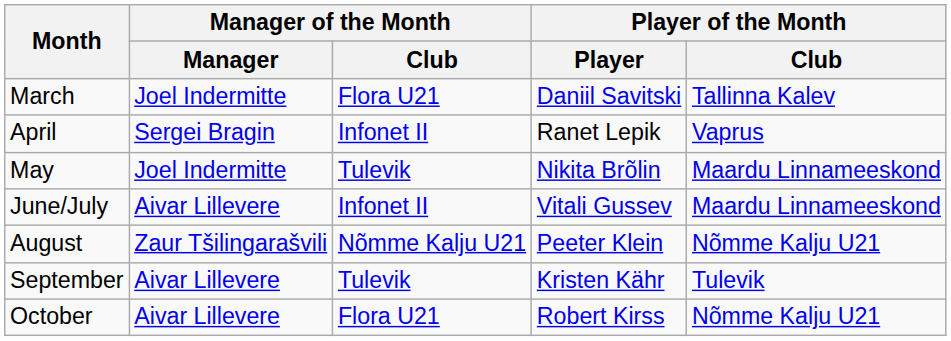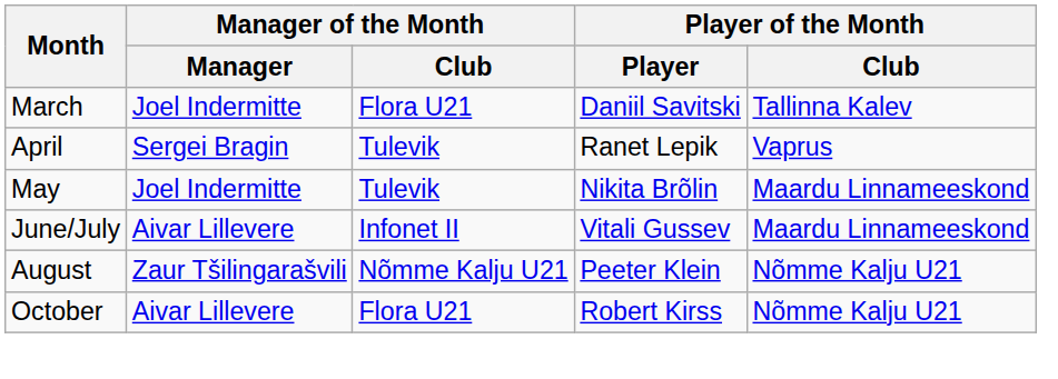April | Manager of the Month / Club: Infonet II -> Tulevik
- row: September | Aivar Lillevere | Tulevik | Kristen Kähr | Tulevik
